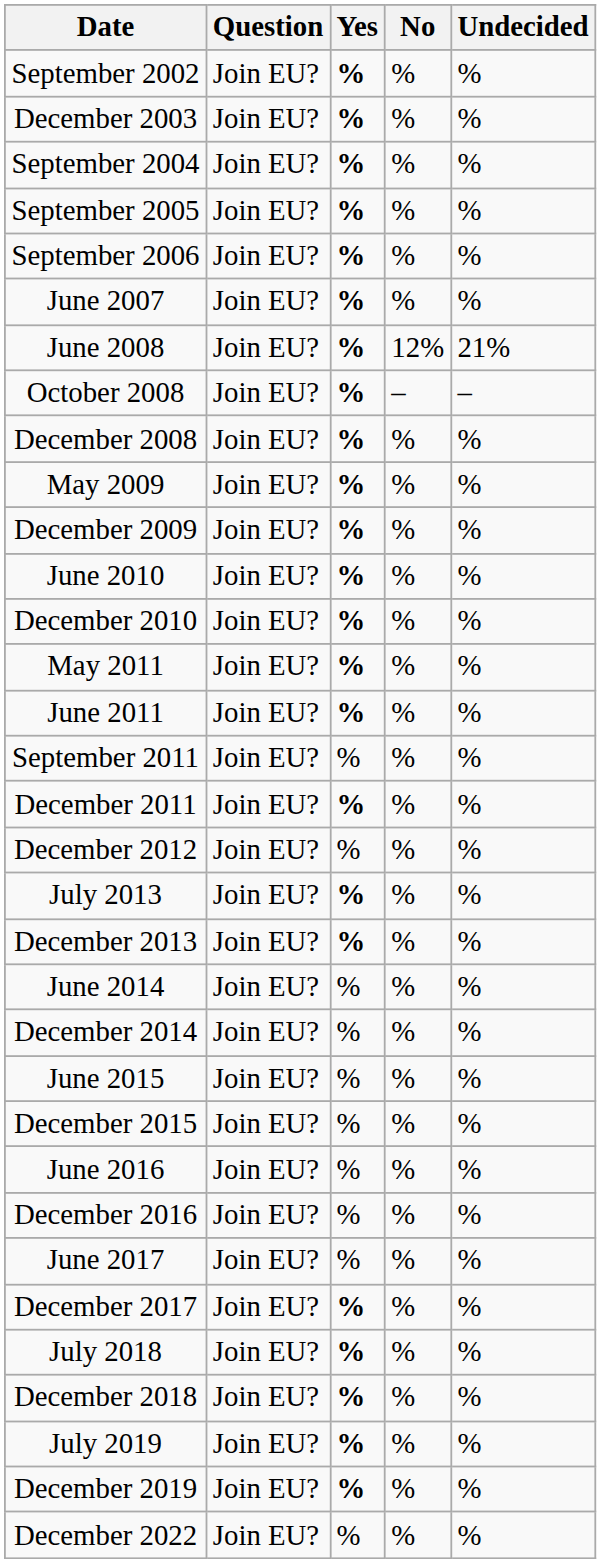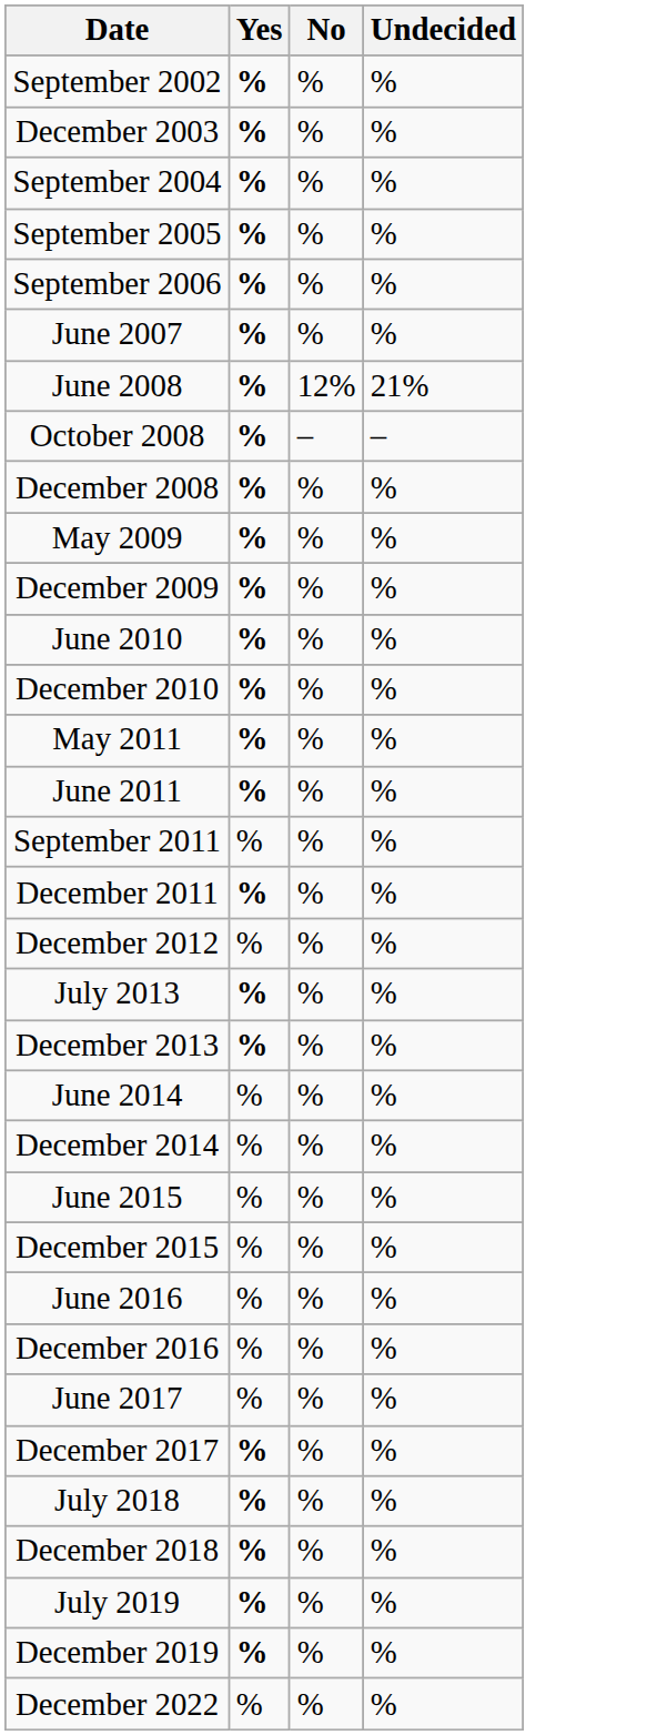- column: Question | Join EU? | Join EU? | Join EU? | Join EU? | Join EU? | Join EU? | Join EU? | Join EU? | Join EU? | Join EU? | Join EU? | Join EU? | Join EU? | Join EU? | Join EU? | Join EU? | Join EU? | Join EU? | Join EU? | Join EU? | Join EU? | Join EU? | Join EU? | Join EU? | Join EU? | Join EU? | Join EU? | Join EU? | Join EU? | Join EU? | Join EU? | Join EU? | Join EU?
